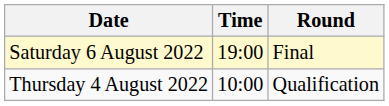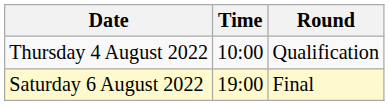rows swapped: Thursday 4 August 2022 <-> Saturday 6 August 2022
